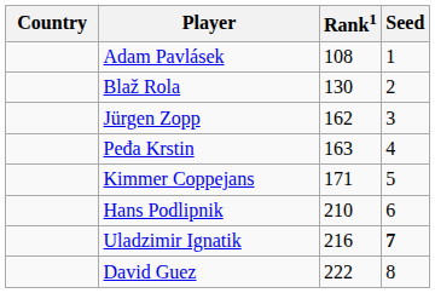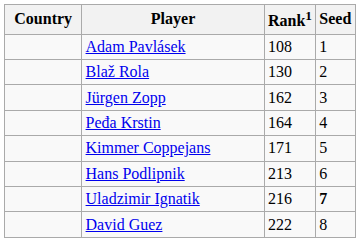Peđa Krstin | Rank1: 163 -> 164
Hans Podlipnik | Rank1: 210 -> 213
